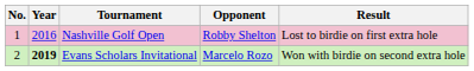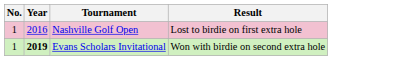- column: Opponent | Robby Shelton | Marcelo Rozo
Evans Scholars Invitational | No.: 2 -> 1
